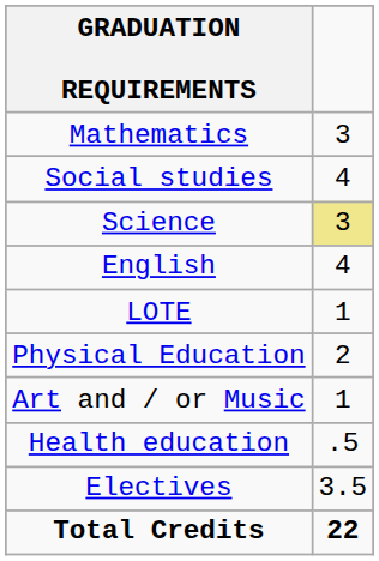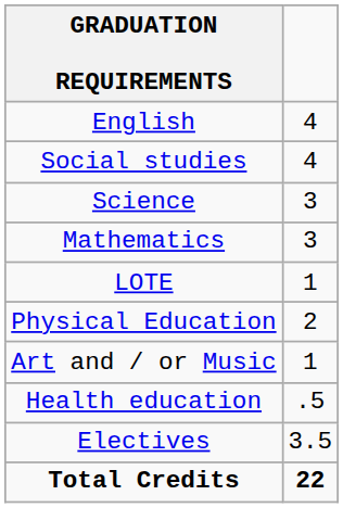rows swapped: English <-> Mathematics
Science | column 2: khaki background -> no background
